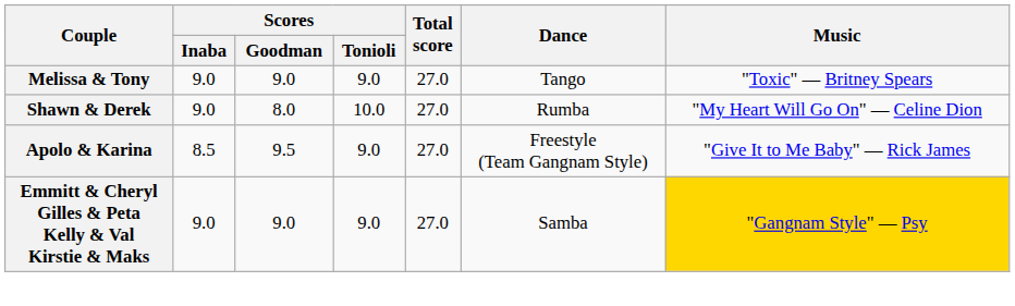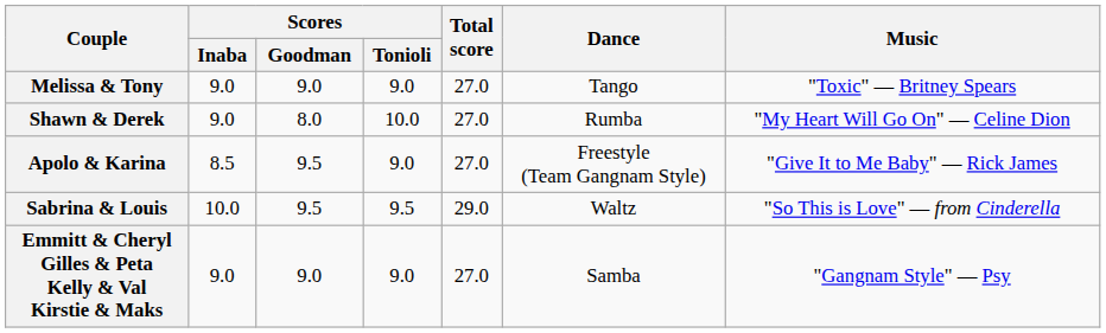+ row: Sabrina & Louis | 10.0 | 9.5 | 9.5 | 29.0 | Waltz | "So This is Love" — from Cinderella
Emmitt & Cheryl Gilles & Peta Kelly & Val Kirstie & Maks | Music: gold background -> no background
